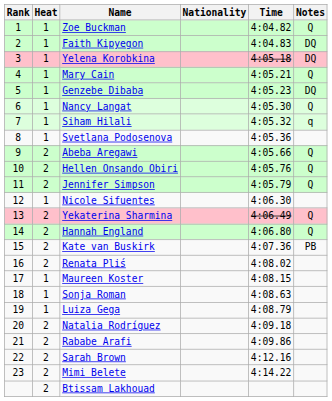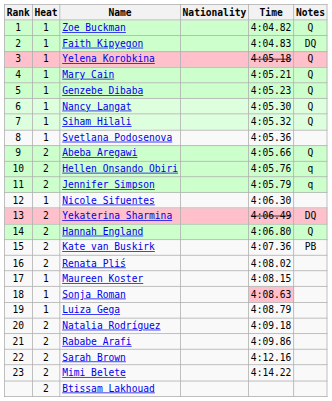Yelena Korobkina | Notes: DQ -> Q
Genzebe Dibaba | Notes: DQ -> Q
Siham Hilali | Notes: q -> Q
Hellen Onsando Obiri | Notes: Q -> q
Jennifer Simpson | Notes: Q -> q
Yekaterina Sharmina | Notes: Q -> DQ
Sonja Roman | Time: no background -> pink background
